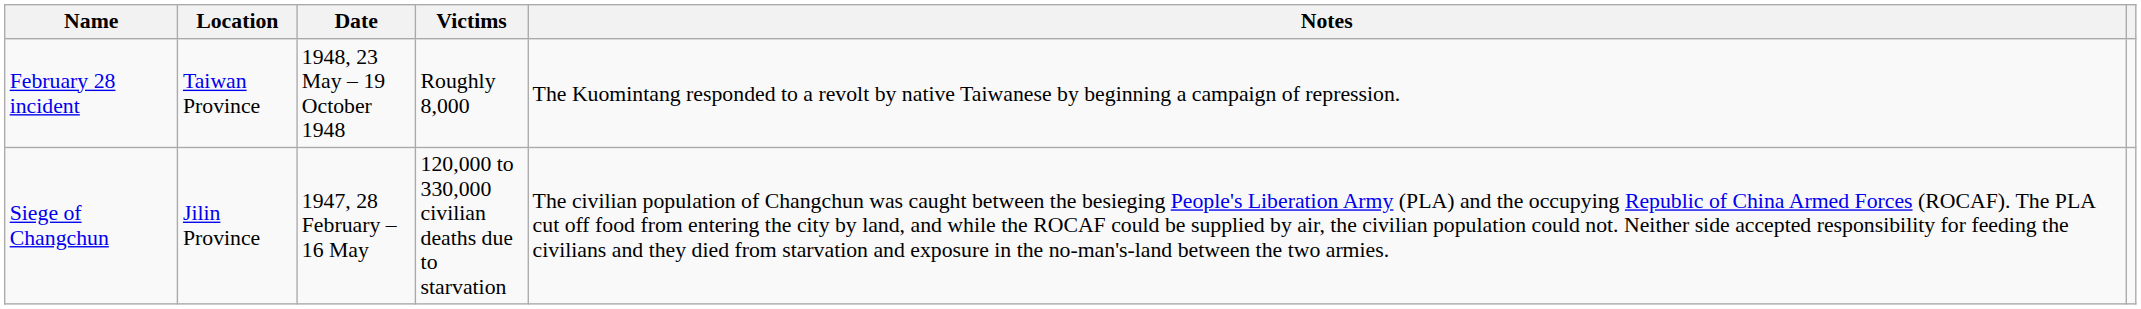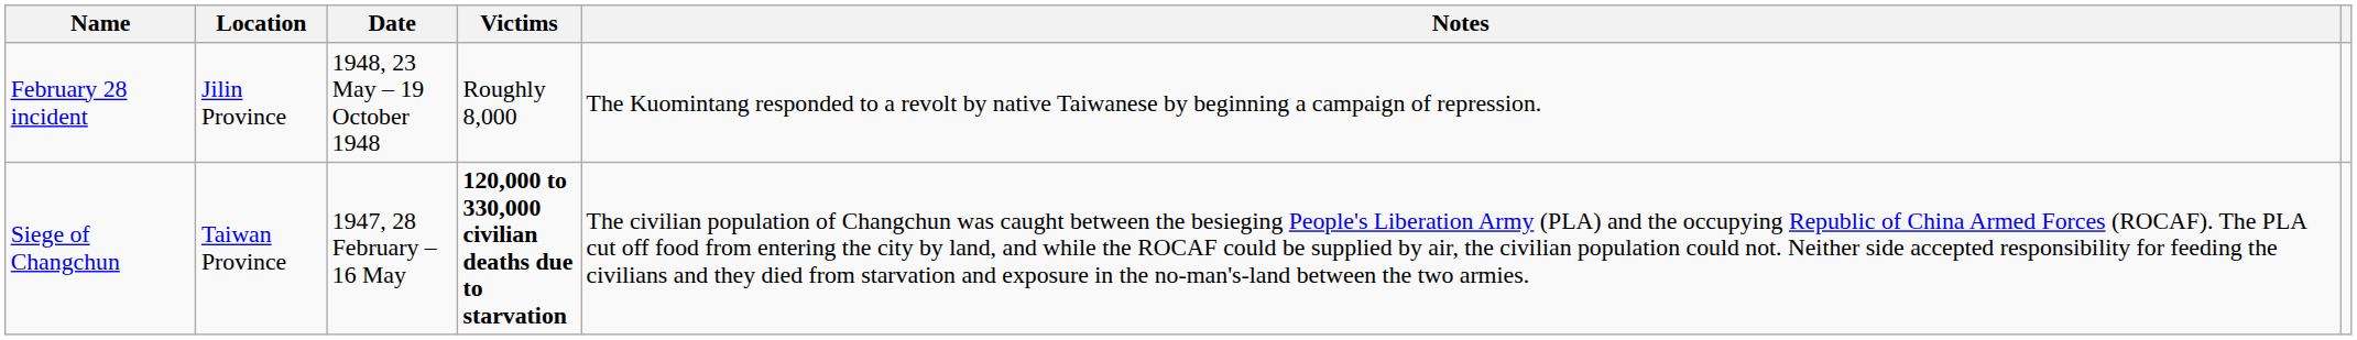February 28 incident | Location: Taiwan Province -> Jilin Province
Siege of Changchun | Location: Jilin Province -> Taiwan Province
Siege of Changchun | Victims: normal -> bold
